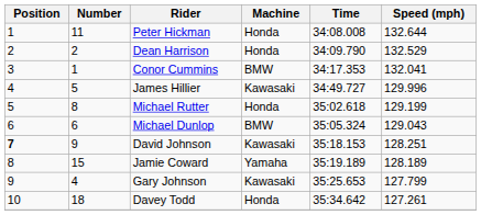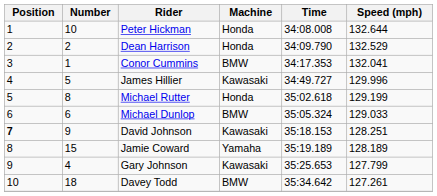Peter Hickman | Number: 11 -> 10
Michael Dunlop | Speed (mph): 129.043 -> 129.033
Davey Todd | Machine: Honda -> BMW
